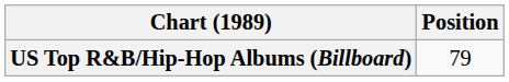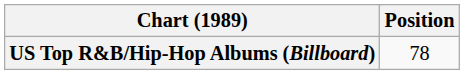US Top R&B/Hip-Hop Albums (Billboard) | Position: 79 -> 78
